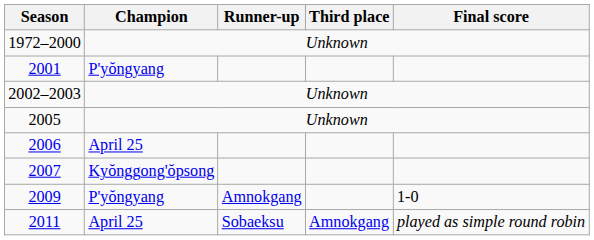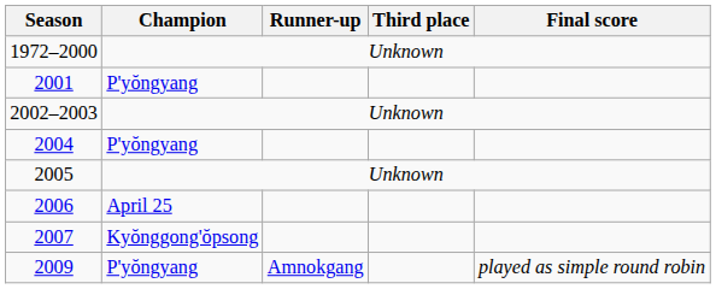+ row: 2004 | P'yŏngyang
2009 | Final score: 1-0 -> played as simple round robin
- row: 2011 | April 25 | Sobaeksu | Amnokgang | played as simple round robin
